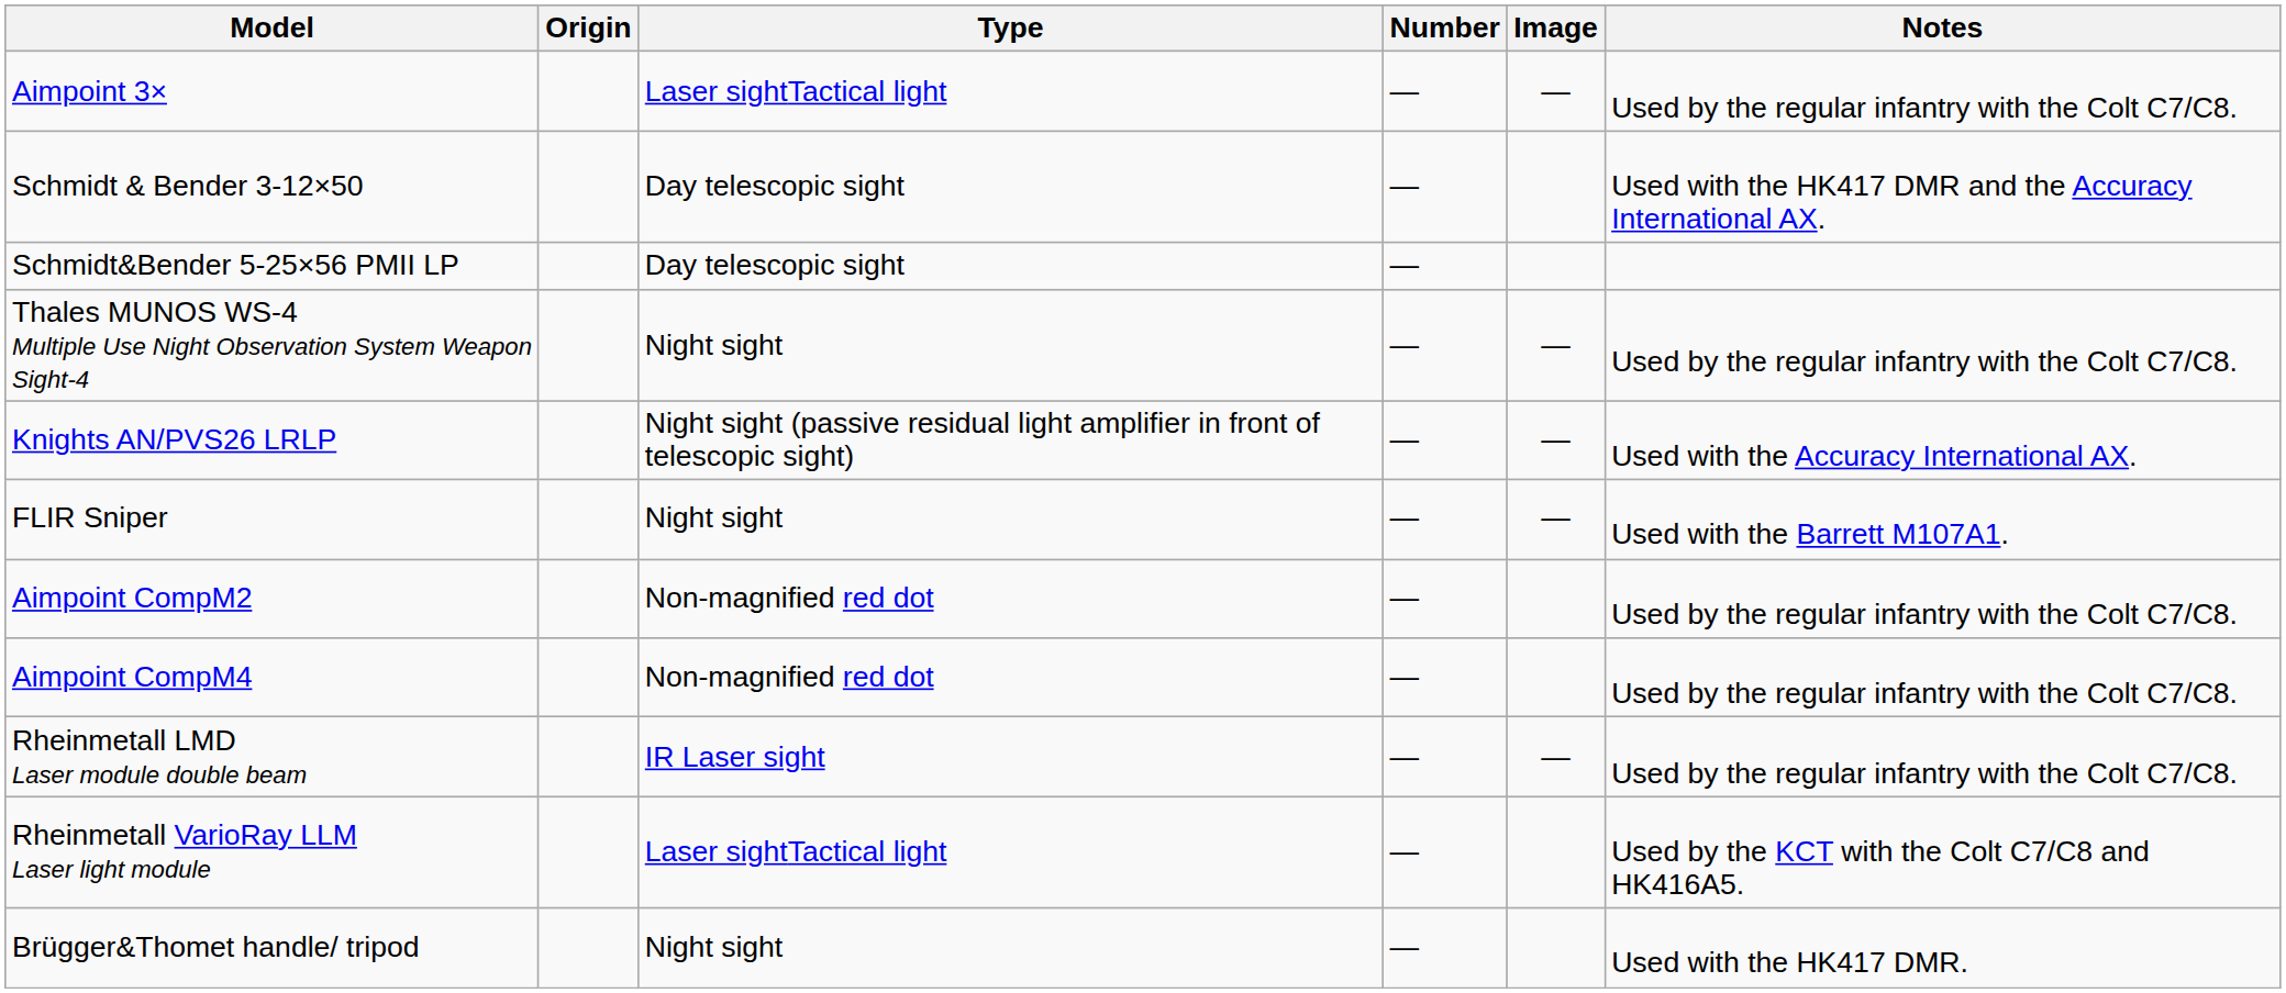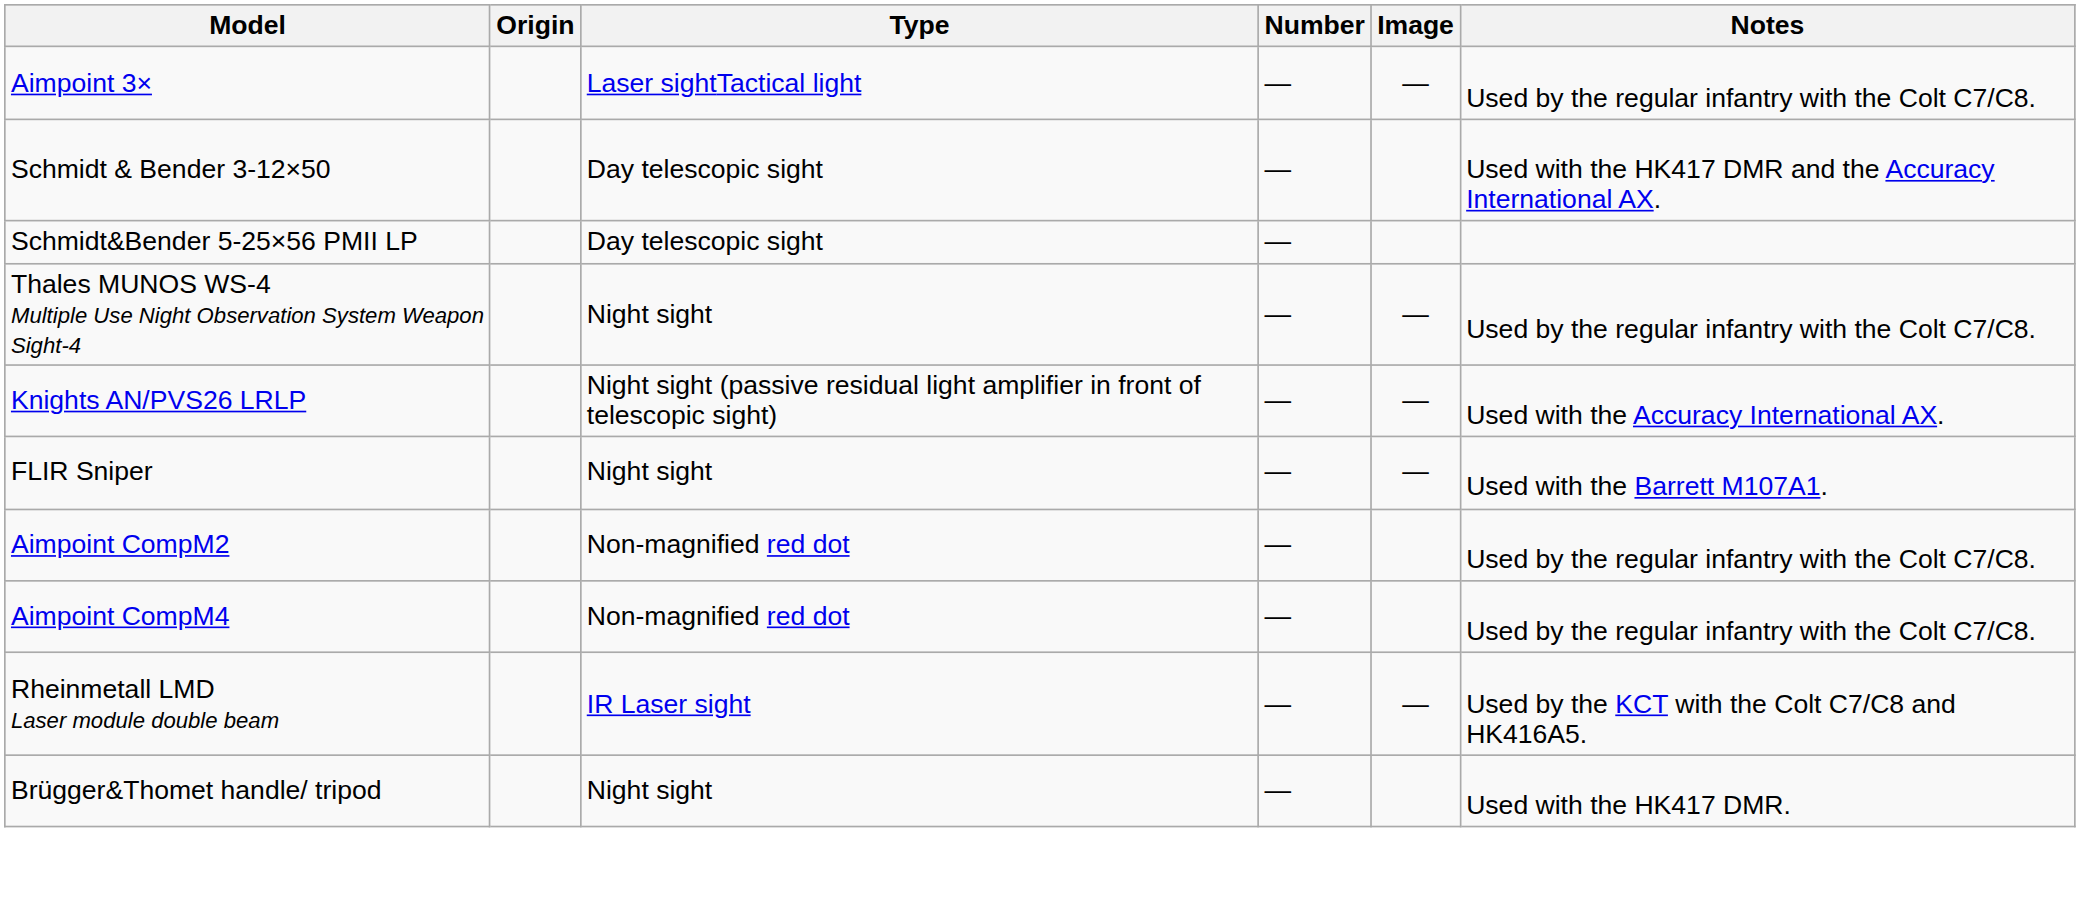Rheinmetall LMD Laser module double beam | Notes: Used by the regular infantry with the Colt C7/C8. -> Used by the KCT with the Colt C7/C8 and HK416A5.
- row: Rheinmetall VarioRay LLM Laser light module | Laser sightTactical light | — | Used by the KCT with the Colt C7/C8 and HK416A5.
